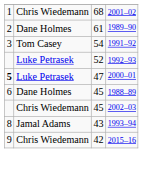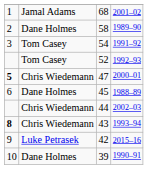2001–02 | column 2: Chris Wiedemann -> Jamal Adams
1989–90 | column 3: 61 -> 58
1992–93 | column 2: Luke Petrasek -> Tom Casey
2000–01 | column 2: Luke Petrasek -> Chris Wiedemann
2002–03 | column 3: 45 -> 44
1993–94 | column 1: normal -> bold
1993–94 | column 2: Jamal Adams -> Chris Wiedemann
2015–16 | column 2: Chris Wiedemann -> Luke Petrasek
+ row: 10 | Dane Holmes | 39 | 1990–91
